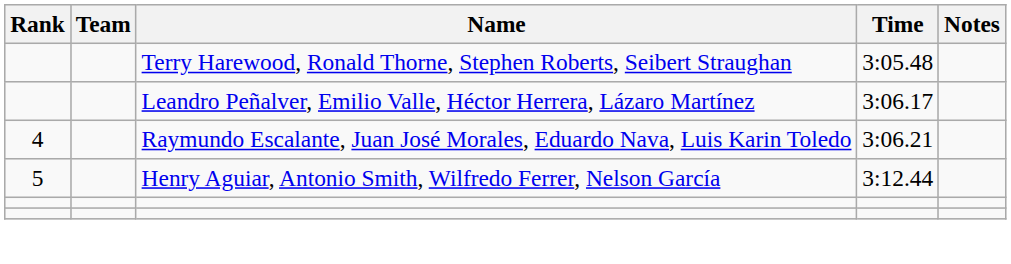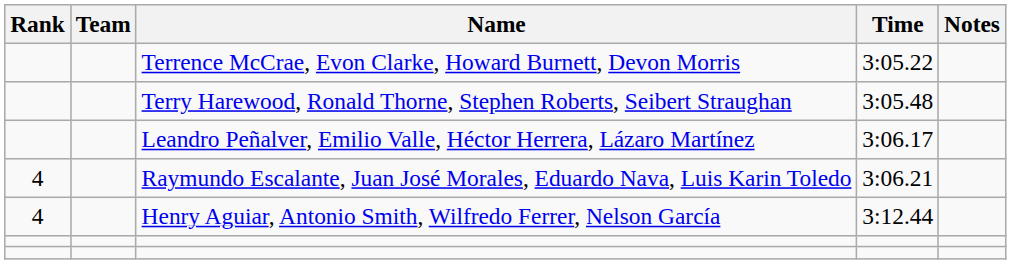+ row: Terrence McCrae, Evon Clarke, Howard Burnett, Devon Morris | 3:05.22
Henry Aguiar, Antonio Smith, Wilfredo Ferrer, Nelson García | Rank: 5 -> 4
